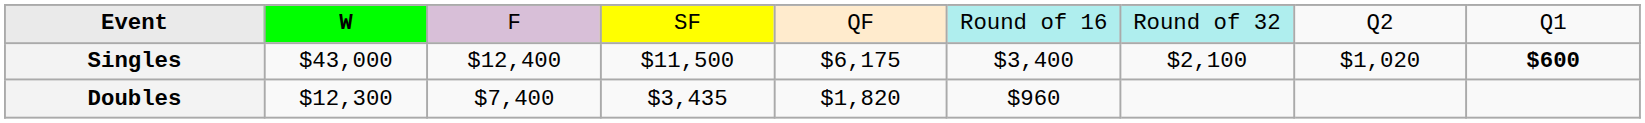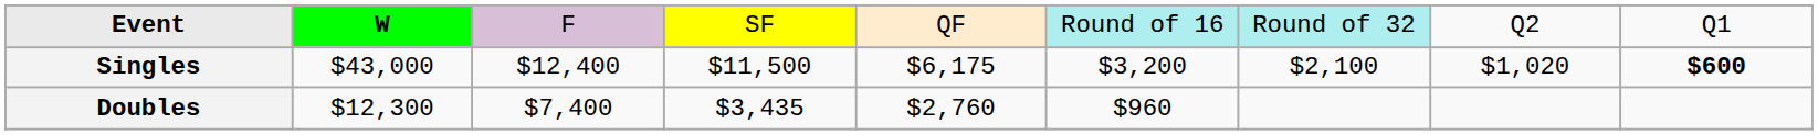Singles | column 6: $3,400 -> $3,200
Doubles | column 5: $1,820 -> $2,760
